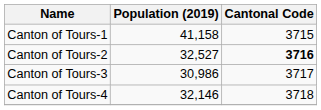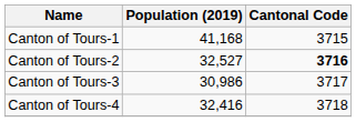Canton of Tours-1 | Population (2019): 41,158 -> 41,168
Canton of Tours-4 | Population (2019): 32,146 -> 32,416
